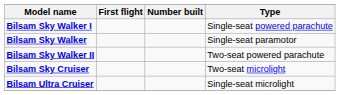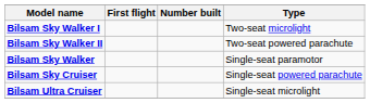Bilsam Sky Walker I | Type: Single-seat powered parachute -> Two-seat microlight
rows swapped: Bilsam Sky Walker II <-> Bilsam Sky Walker
Bilsam Sky Cruiser | Type: Two-seat microlight -> Single-seat powered parachute
